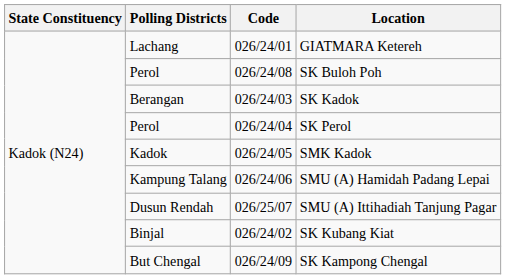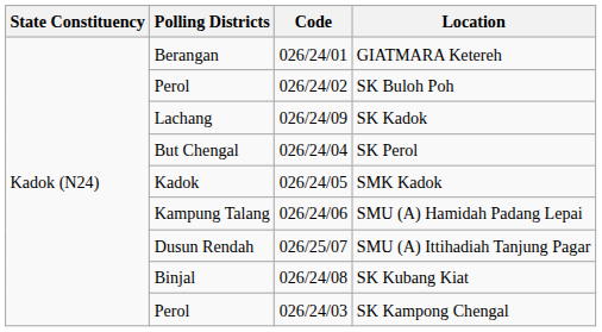GIATMARA Ketereh | Polling Districts: Lachang -> Berangan
SK Buloh Poh | Code: 026/24/08 -> 026/24/02
SK Kadok | Polling Districts: Berangan -> Lachang
SK Kadok | Code: 026/24/03 -> 026/24/09
SK Perol | Polling Districts: Perol -> But Chengal
SK Kubang Kiat | Code: 026/24/02 -> 026/24/08
SK Kampong Chengal | Polling Districts: But Chengal -> Perol
SK Kampong Chengal | Code: 026/24/09 -> 026/24/03
